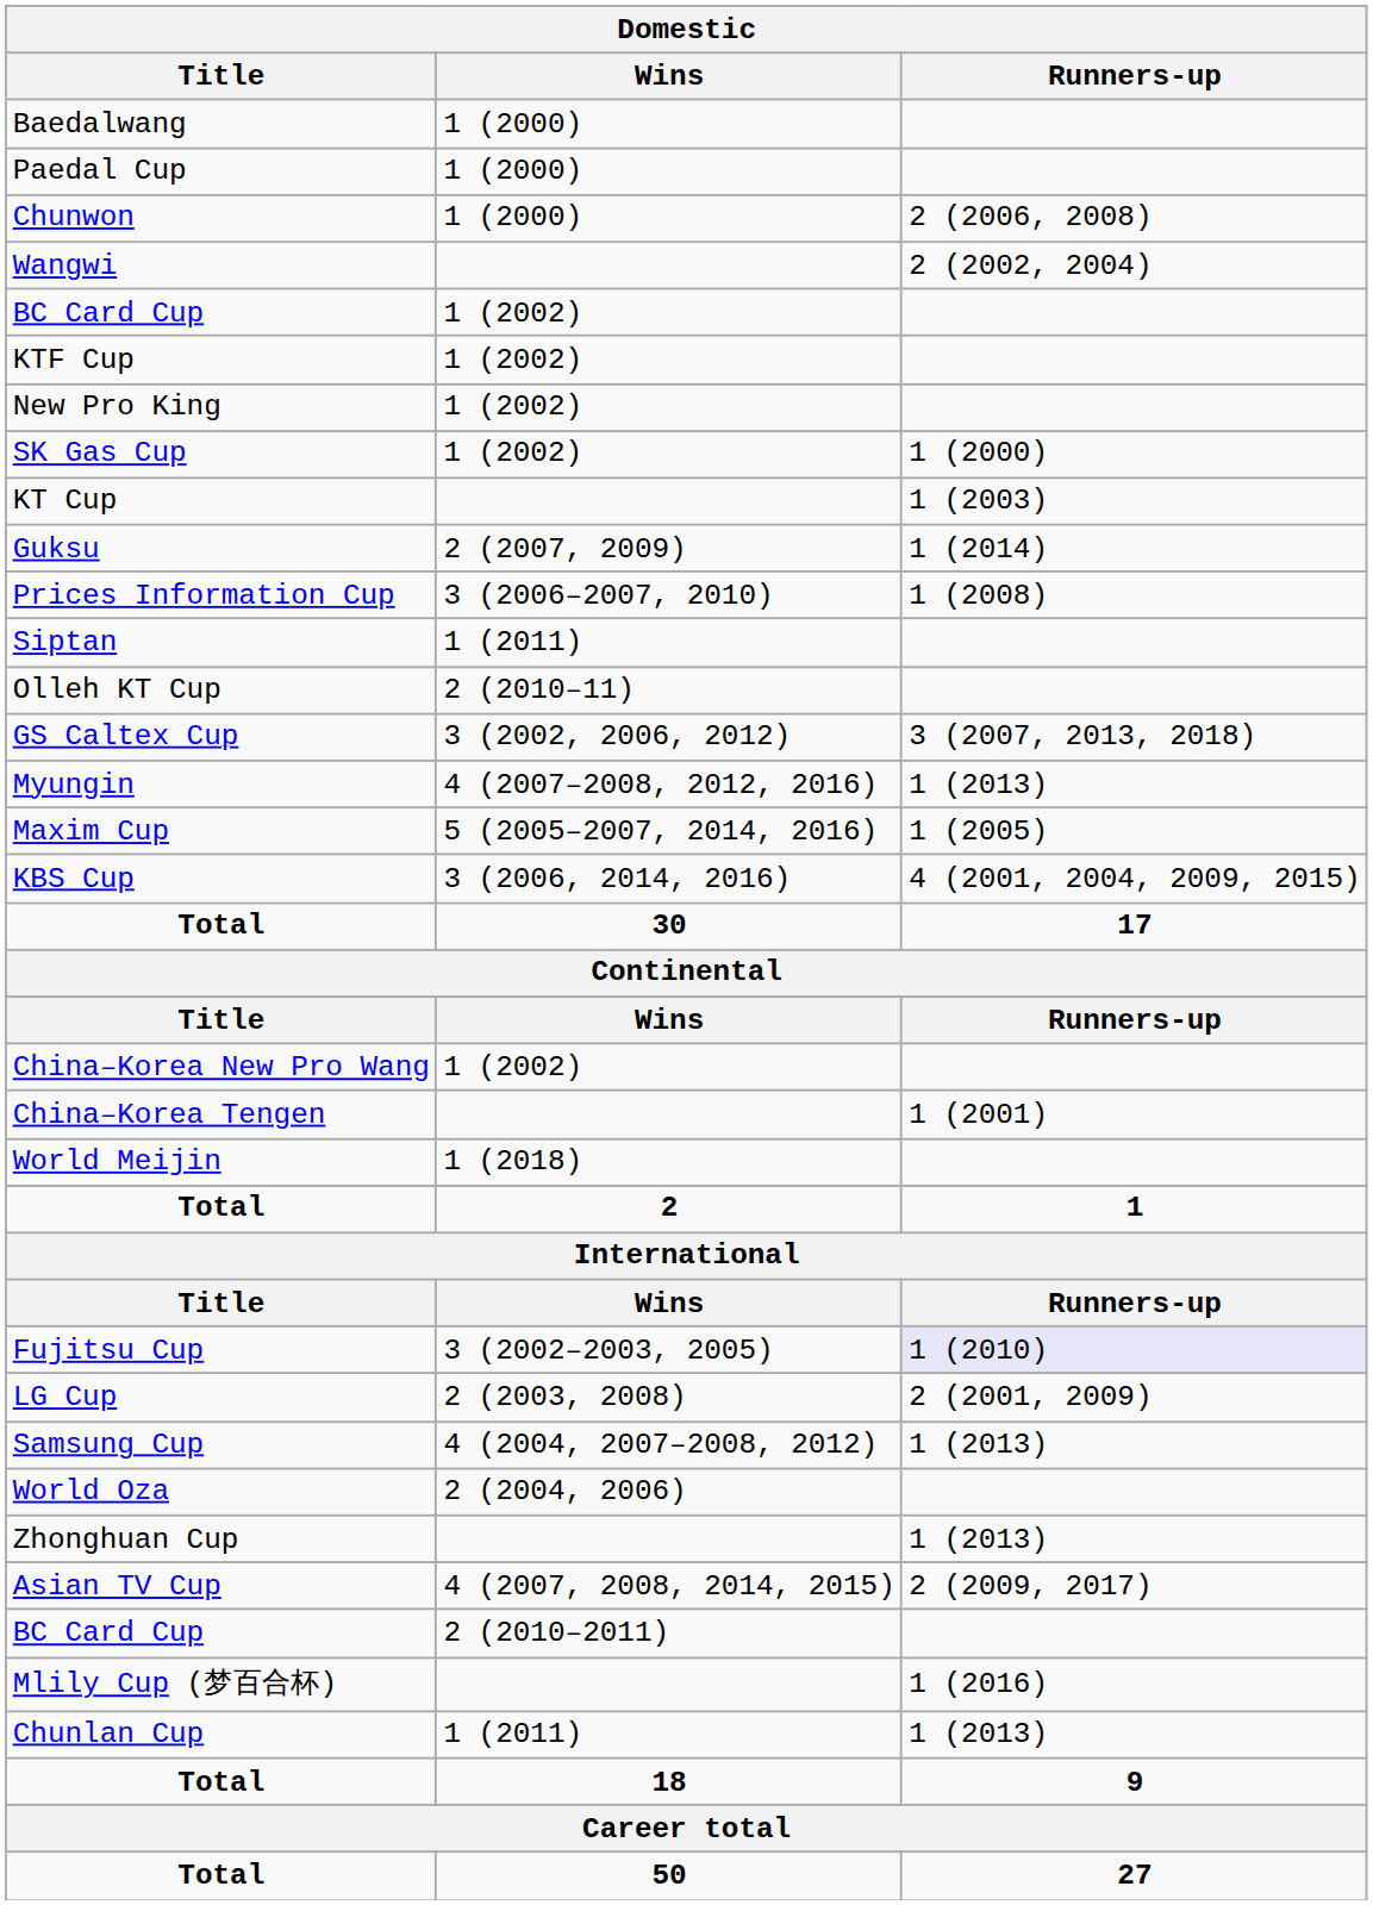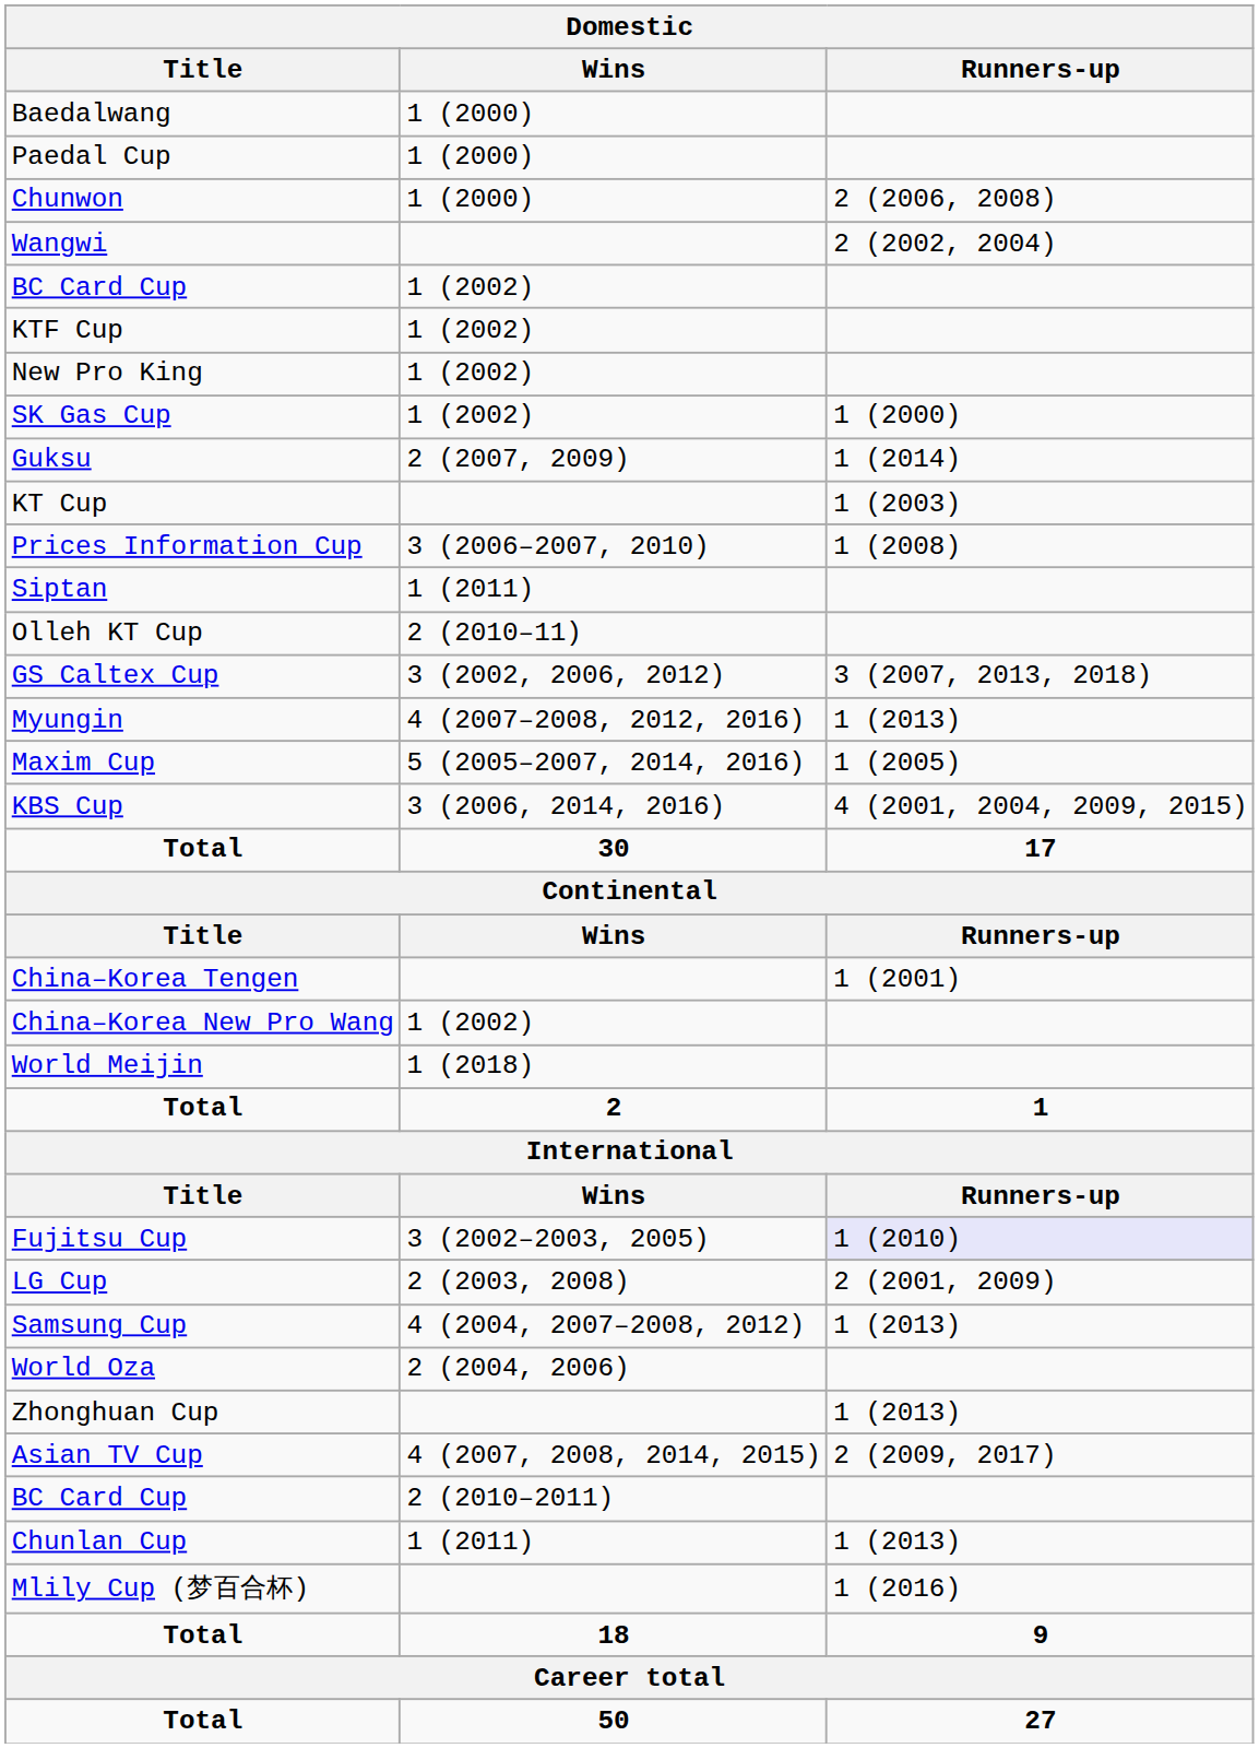rows swapped: KT Cup <-> Guksu
rows swapped: China–Korea New Pro Wang <-> China–Korea Tengen
rows swapped: Chunlan Cup <-> Mlily Cup (梦百合杯)
